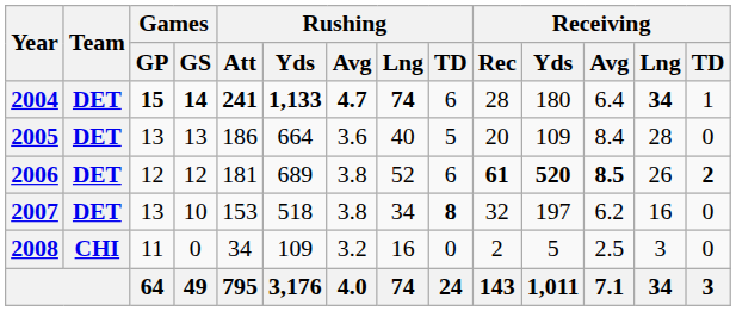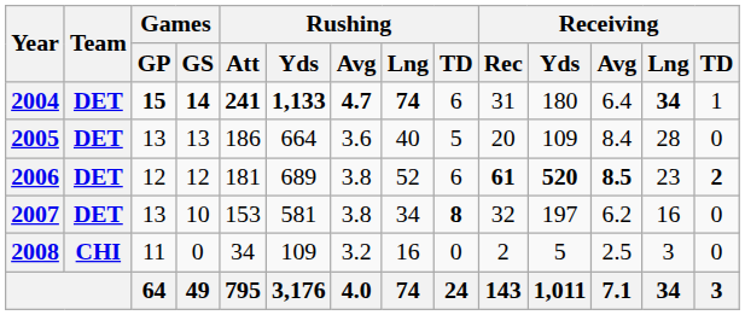2004 | Receiving / Rec: 28 -> 31
2006 | Receiving / Lng: 26 -> 23
2007 | Rushing / Yds: 518 -> 581
